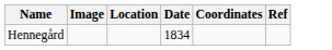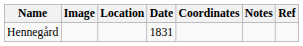+ column: Notes
Hennegård | Date: 1834 -> 1831
